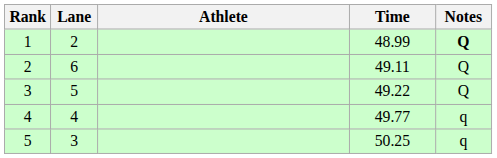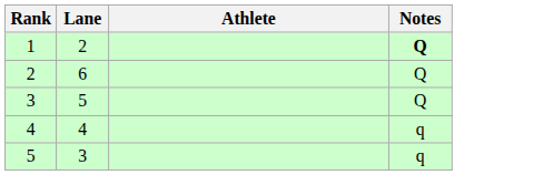- column: Time | 48.99 | 49.11 | 49.22 | 49.77 | 50.25
